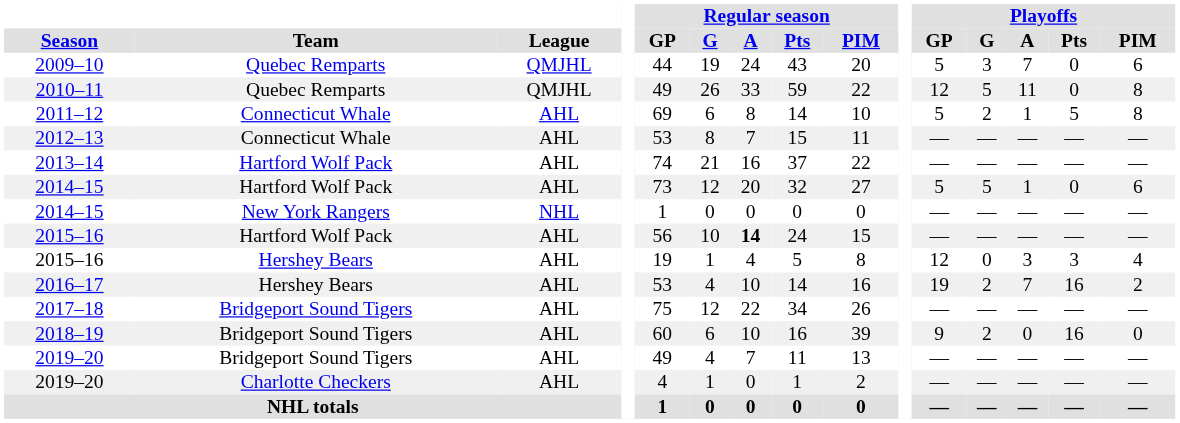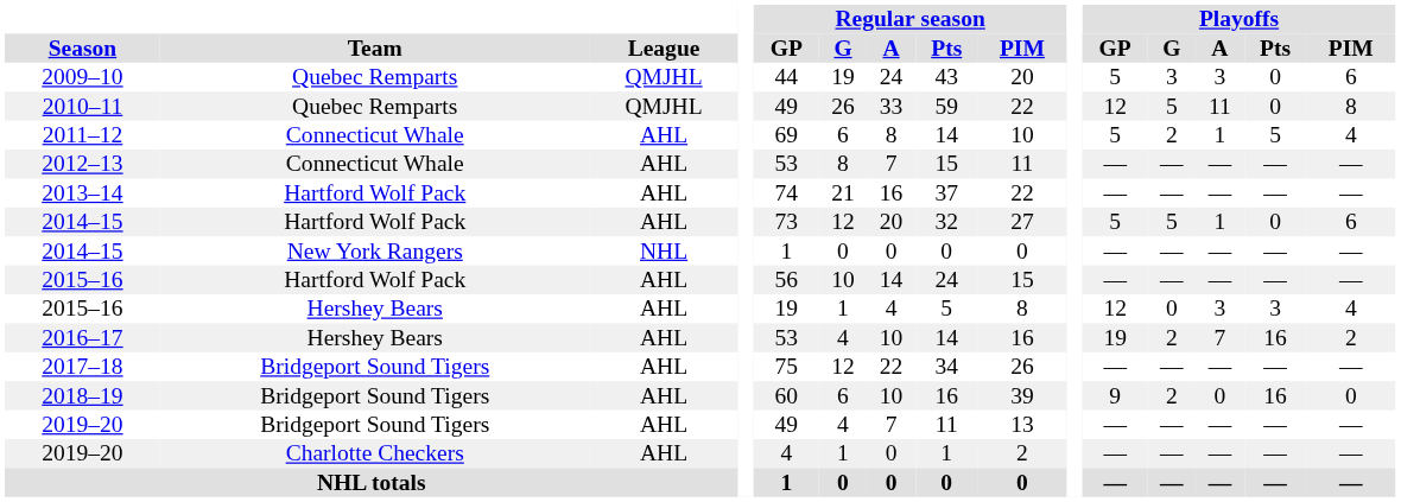2009–10 | Playoffs / A: 7 -> 3
2011–12 | Playoffs / PIM: 8 -> 4
2015–16 / Hartford Wolf Pack | Regular season / A: bold -> normal
